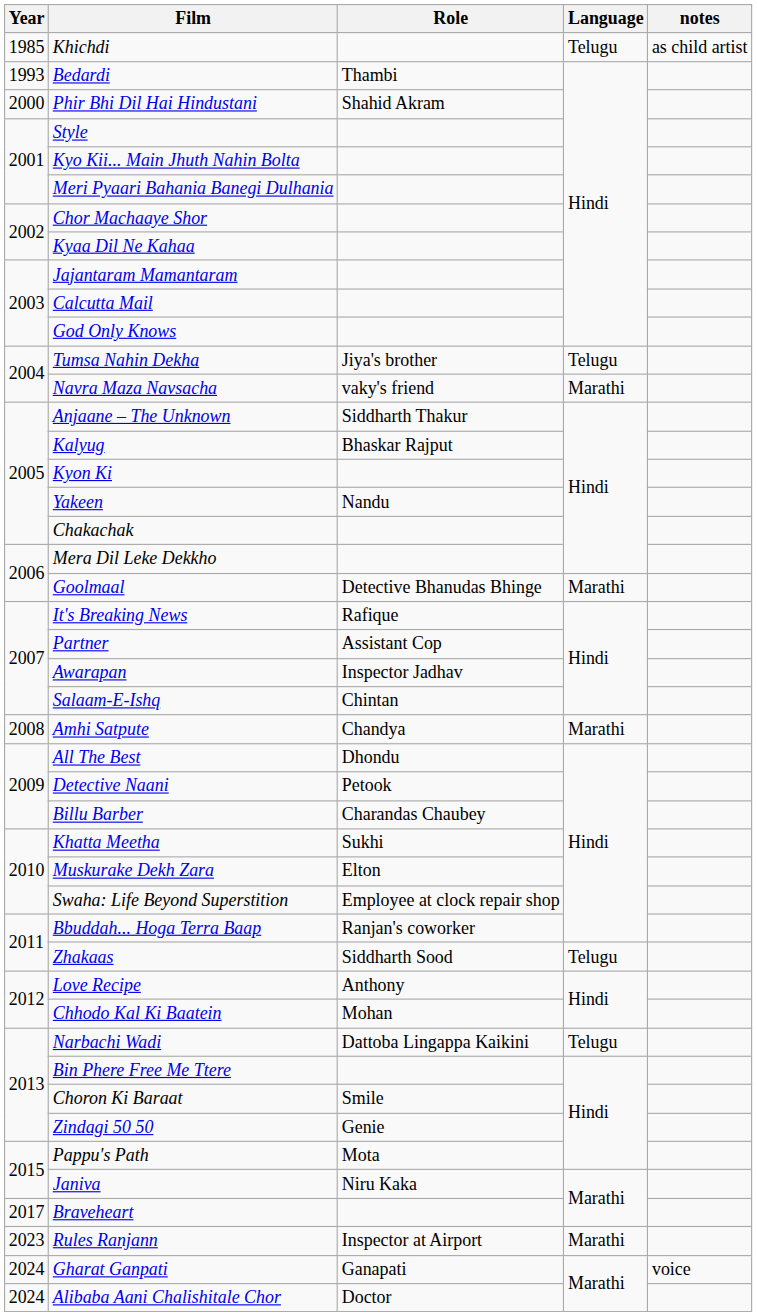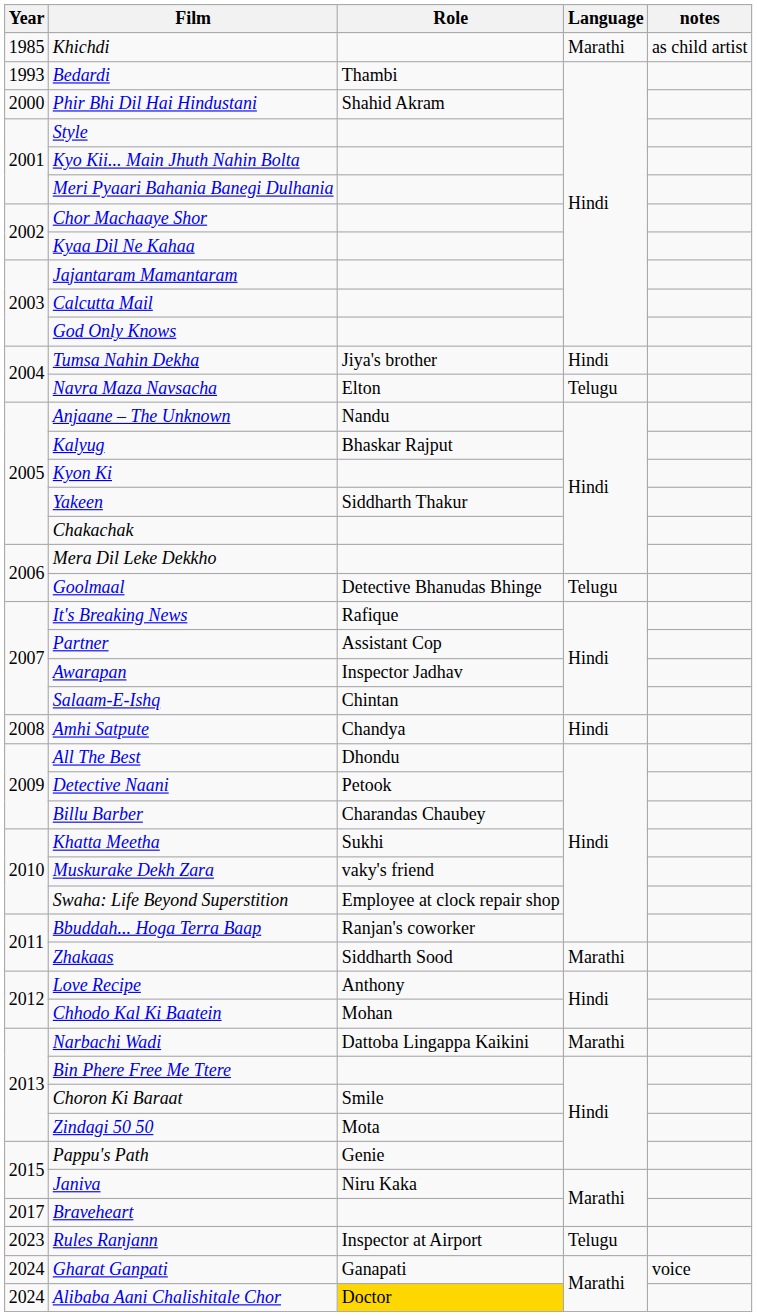Khichdi | Language: Telugu -> Marathi
Tumsa Nahin Dekha | Language: Telugu -> Hindi
Navra Maza Navsacha | Role: vaky's friend -> Elton
Navra Maza Navsacha | Language: Marathi -> Telugu
Anjaane – The Unknown | Role: Siddharth Thakur -> Nandu
Yakeen | Role: Nandu -> Siddharth Thakur
Goolmaal | Language: Marathi -> Telugu
Amhi Satpute | Language: Marathi -> Hindi
Muskurake Dekh Zara | Role: Elton -> vaky's friend
Zhakaas | Language: Telugu -> Marathi
Narbachi Wadi | Language: Telugu -> Marathi
Zindagi 50 50 | Role: Genie -> Mota
Pappu's Path | Role: Mota -> Genie
Rules Ranjann | Language: Marathi -> Telugu
Alibaba Aani Chalishitale Chor | Role: no background -> gold background
